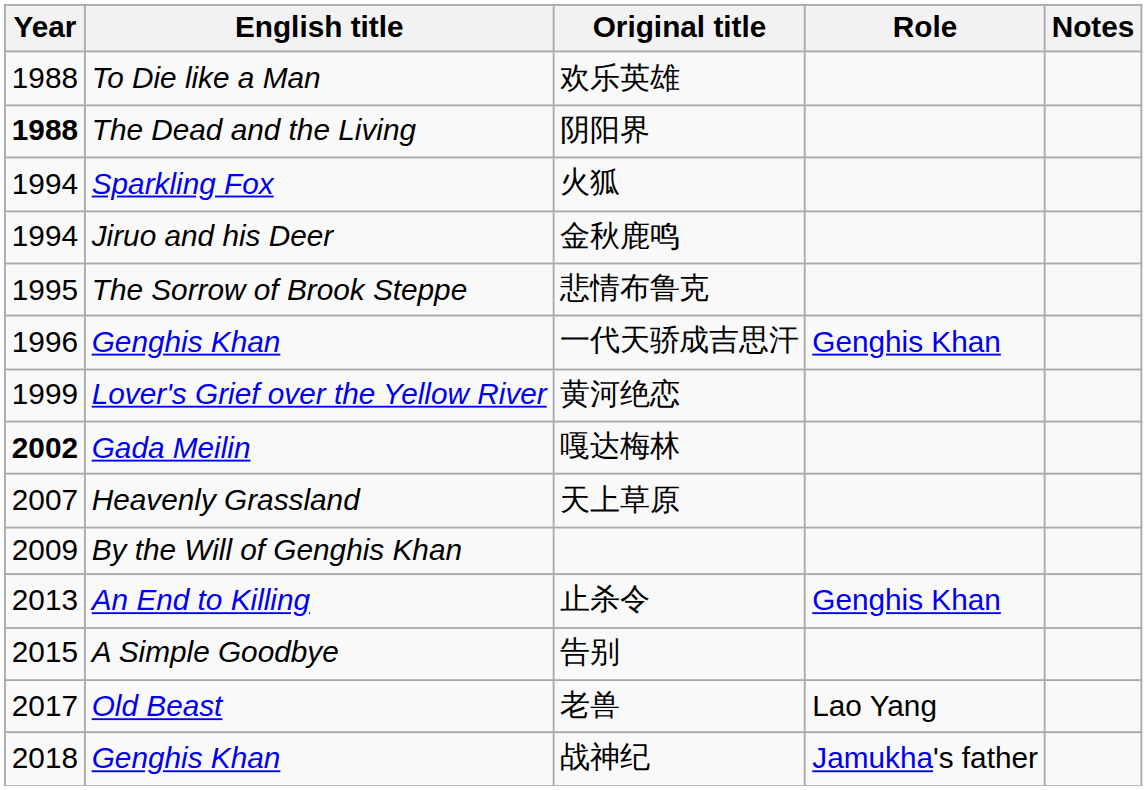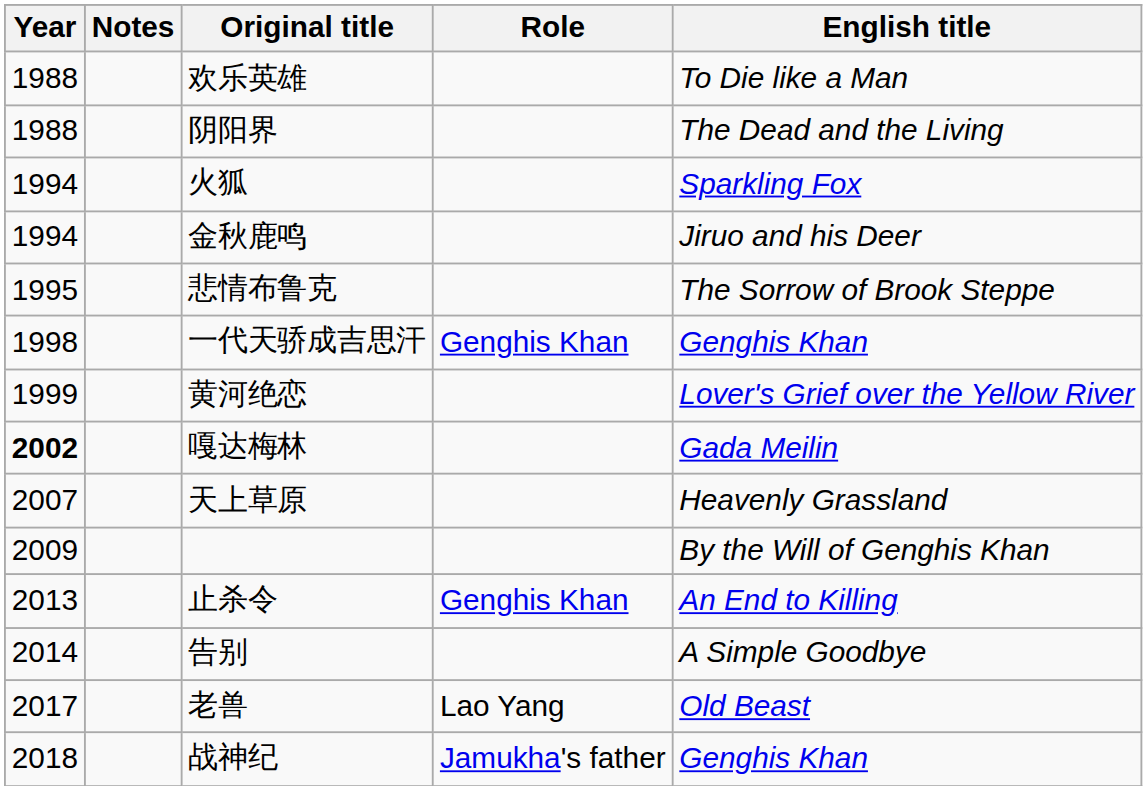columns swapped: English title <-> Notes
阴阳界 | Year: bold -> normal
一代天骄成吉思汗 | Year: 1996 -> 1998
告别 | Year: 2015 -> 2014
